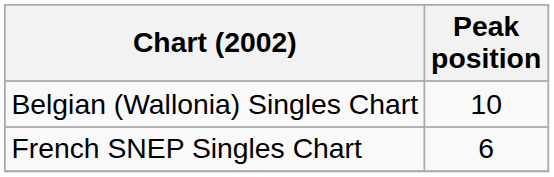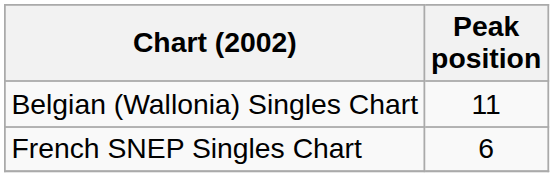Belgian (Wallonia) Singles Chart | Peak position: 10 -> 11
